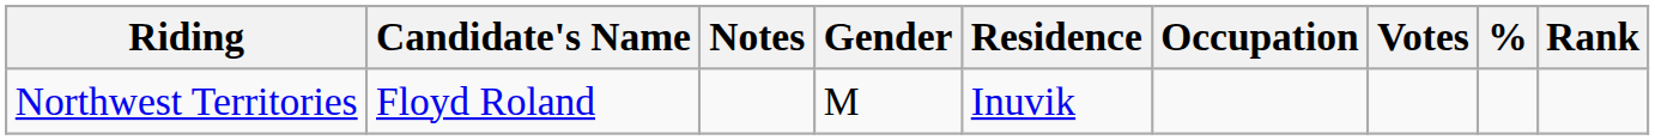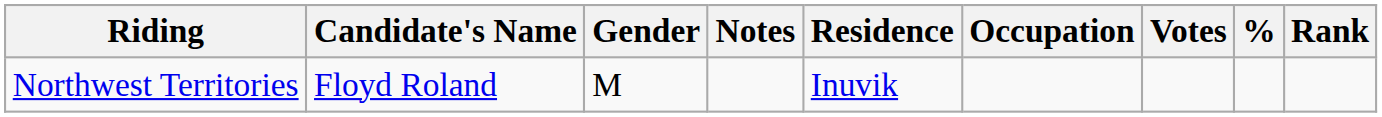columns swapped: Notes <-> Gender
